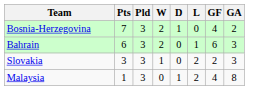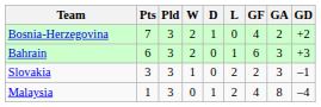+ column: GD | +2 | +3 | –1 | –4
